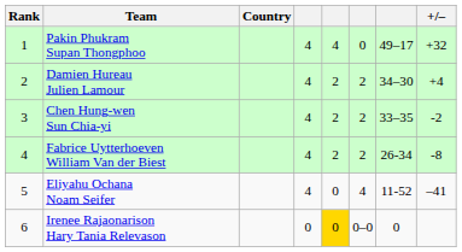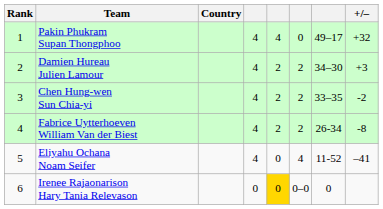Damien Hureau Julien Lamour | +/–: +4 -> +3
